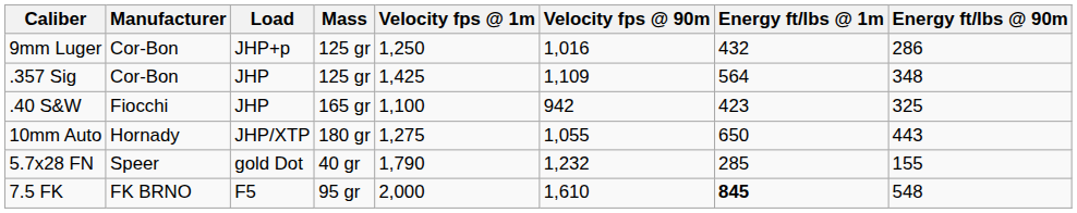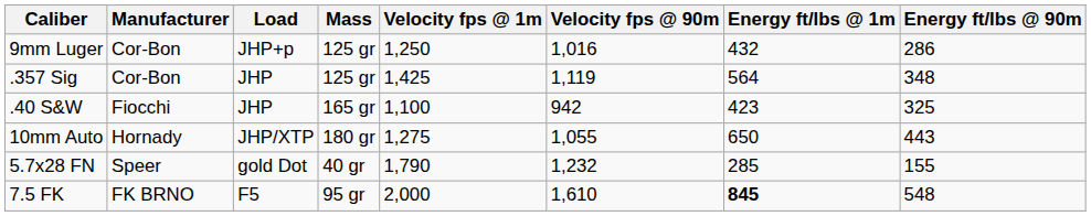.357 Sig | Velocity fps @ 90m: 1,109 -> 1,119
